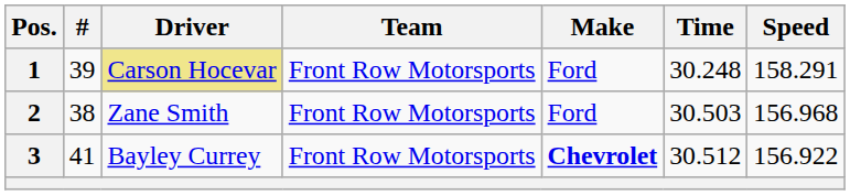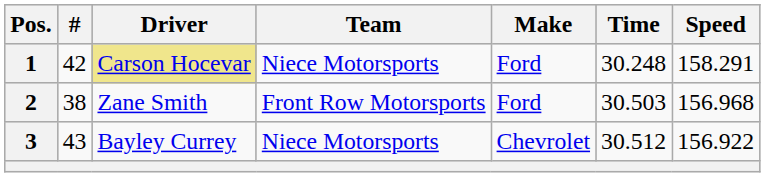1 | #: 39 -> 42
1 | Team: Front Row Motorsports -> Niece Motorsports
3 | #: 41 -> 43
3 | Team: Front Row Motorsports -> Niece Motorsports
3 | Make: bold -> normal
